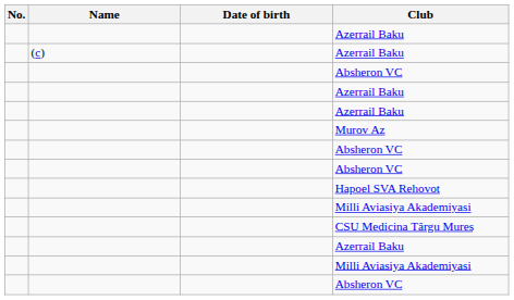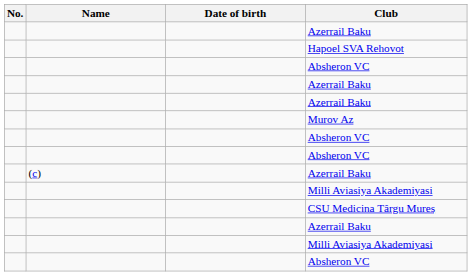rows swapped: Hapoel SVA Rehovot <-> (c) / Azerrail Baku
